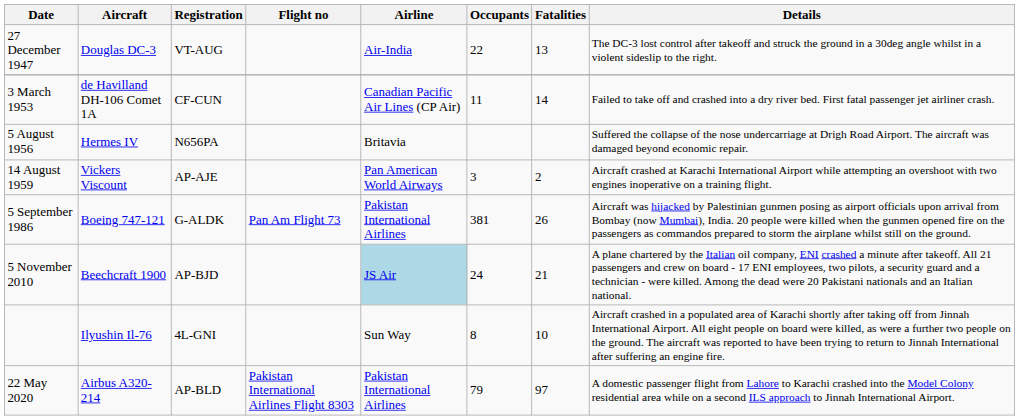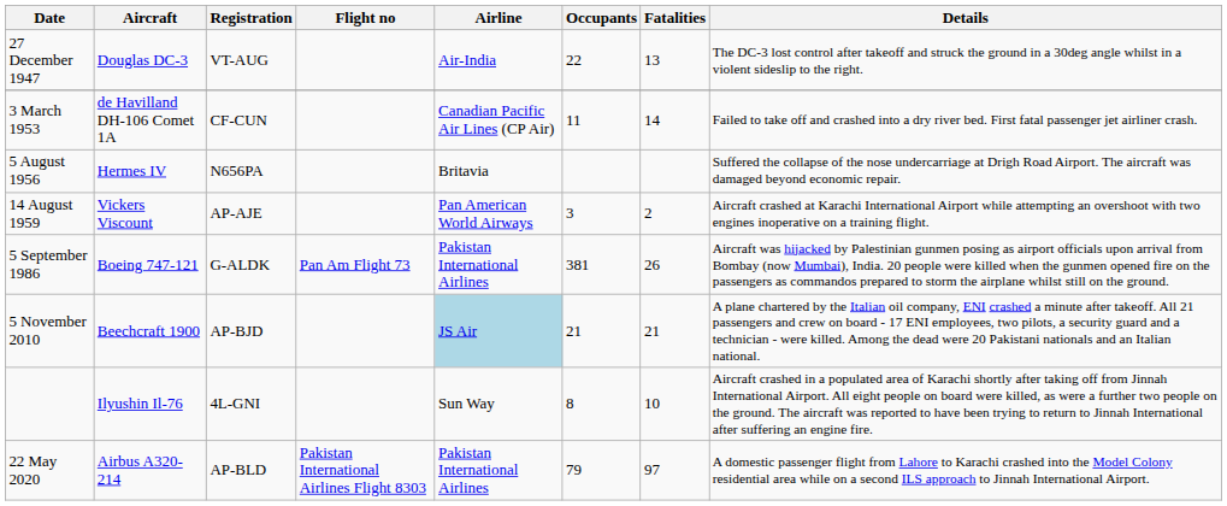5 November 2010 | Occupants: 24 -> 21
